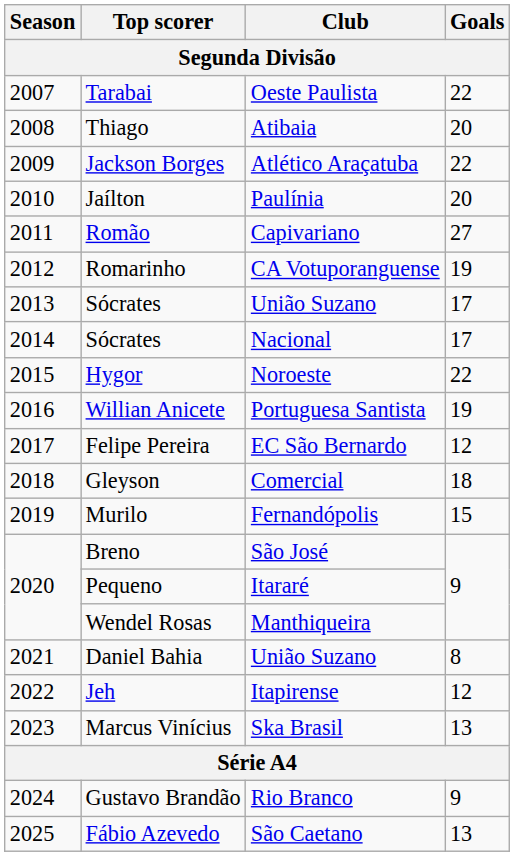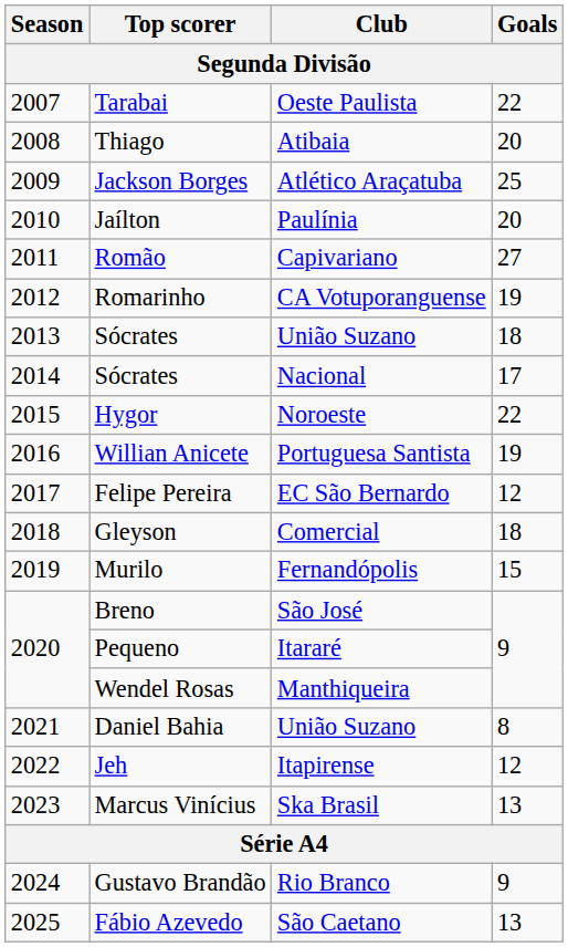Jackson Borges | Goals: 22 -> 25
Sócrates / União Suzano | Goals: 17 -> 18
